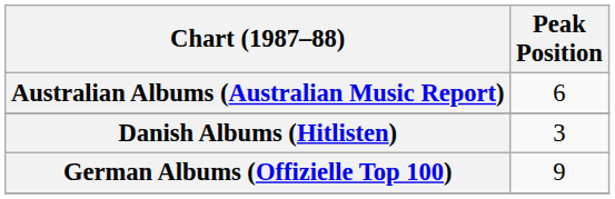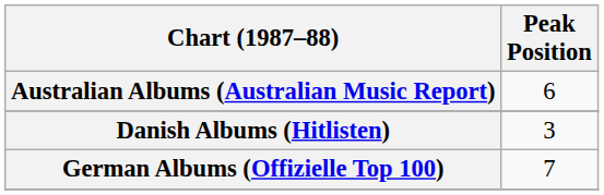German Albums (Offizielle Top 100) | Peak Position: 9 -> 7
